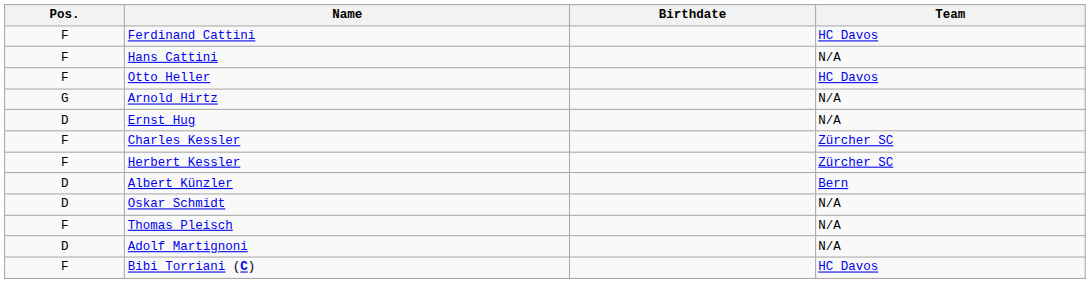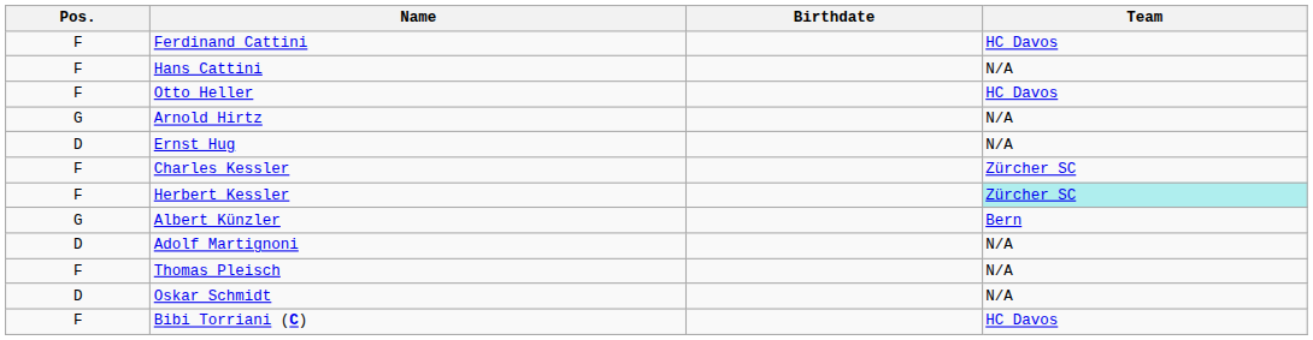Herbert Kessler | Team: no background -> paleturquoise background
Albert Künzler | Pos.: D -> G
rows swapped: Adolf Martignoni <-> Oskar Schmidt
